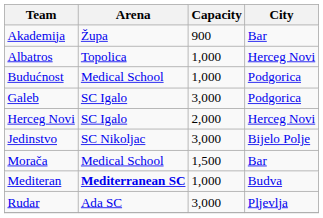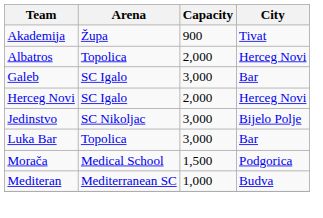Akademija | City: Bar -> Tivat
Albatros | Capacity: 1,000 -> 2,000
- row: Budućnost | Medical School | 1,000 | Podgorica
Galeb | City: Podgorica -> Bar
+ row: Luka Bar | Topolica | 3,000 | Bar
Morača | City: Bar -> Podgorica
Mediteran | Arena: bold -> normal
- row: Rudar | Ada SC | 3,000 | Pljevlja
